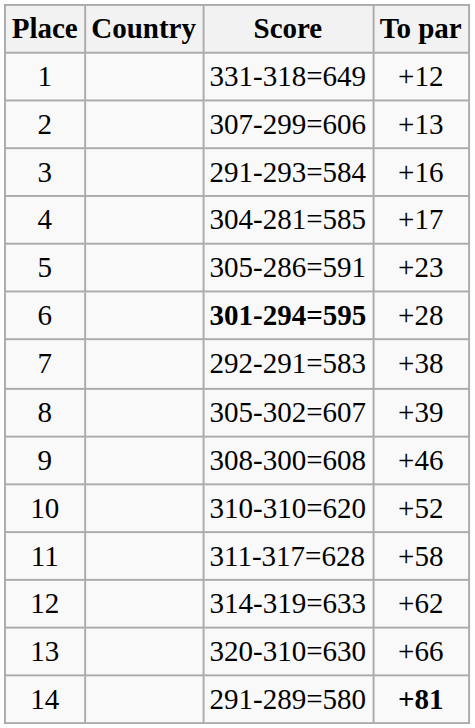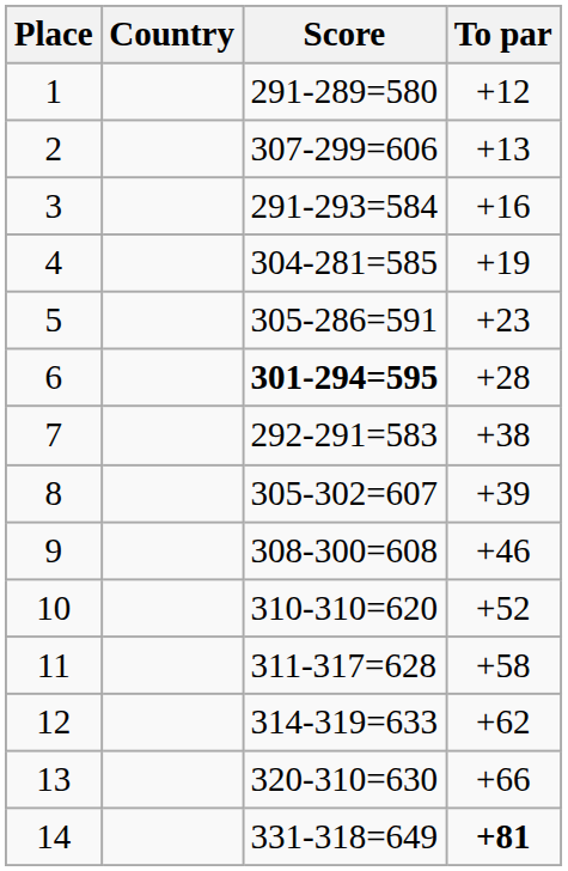1 | Score: 331-318=649 -> 291-289=580
4 | To par: +17 -> +19
14 | Score: 291-289=580 -> 331-318=649
